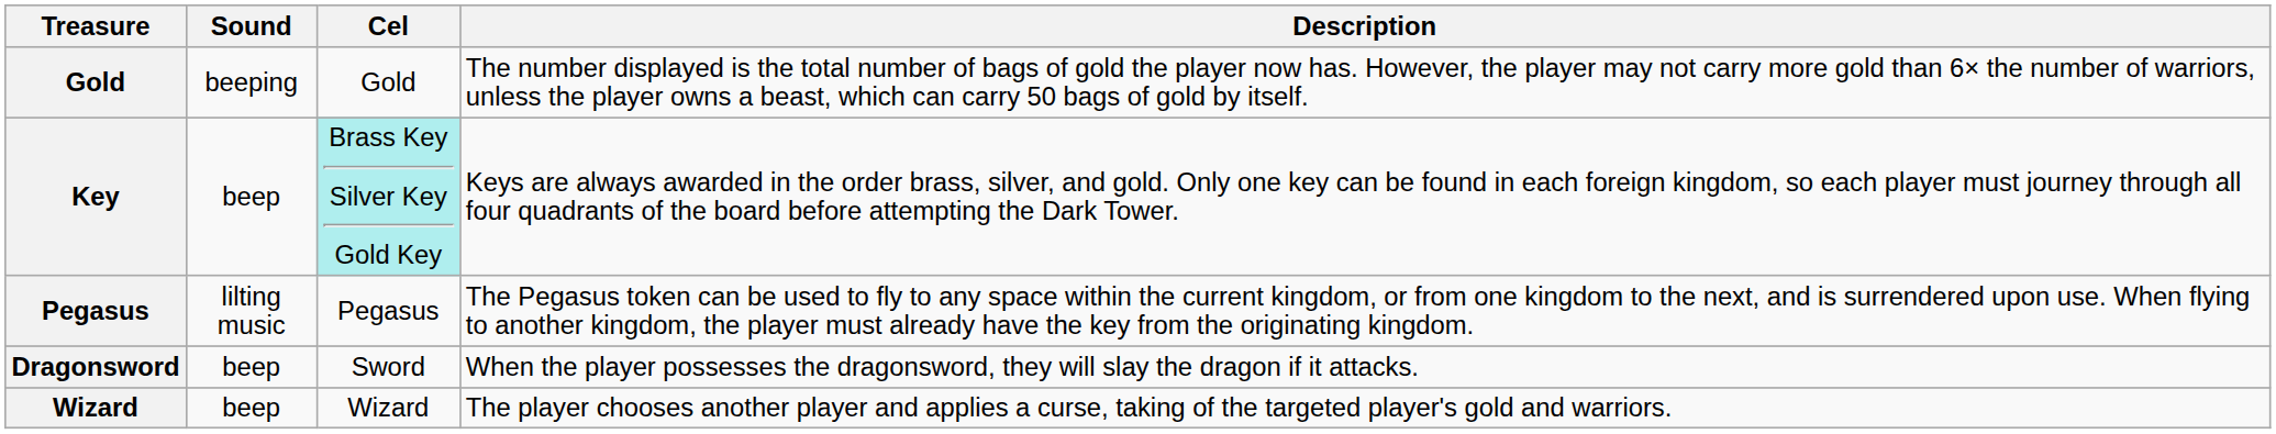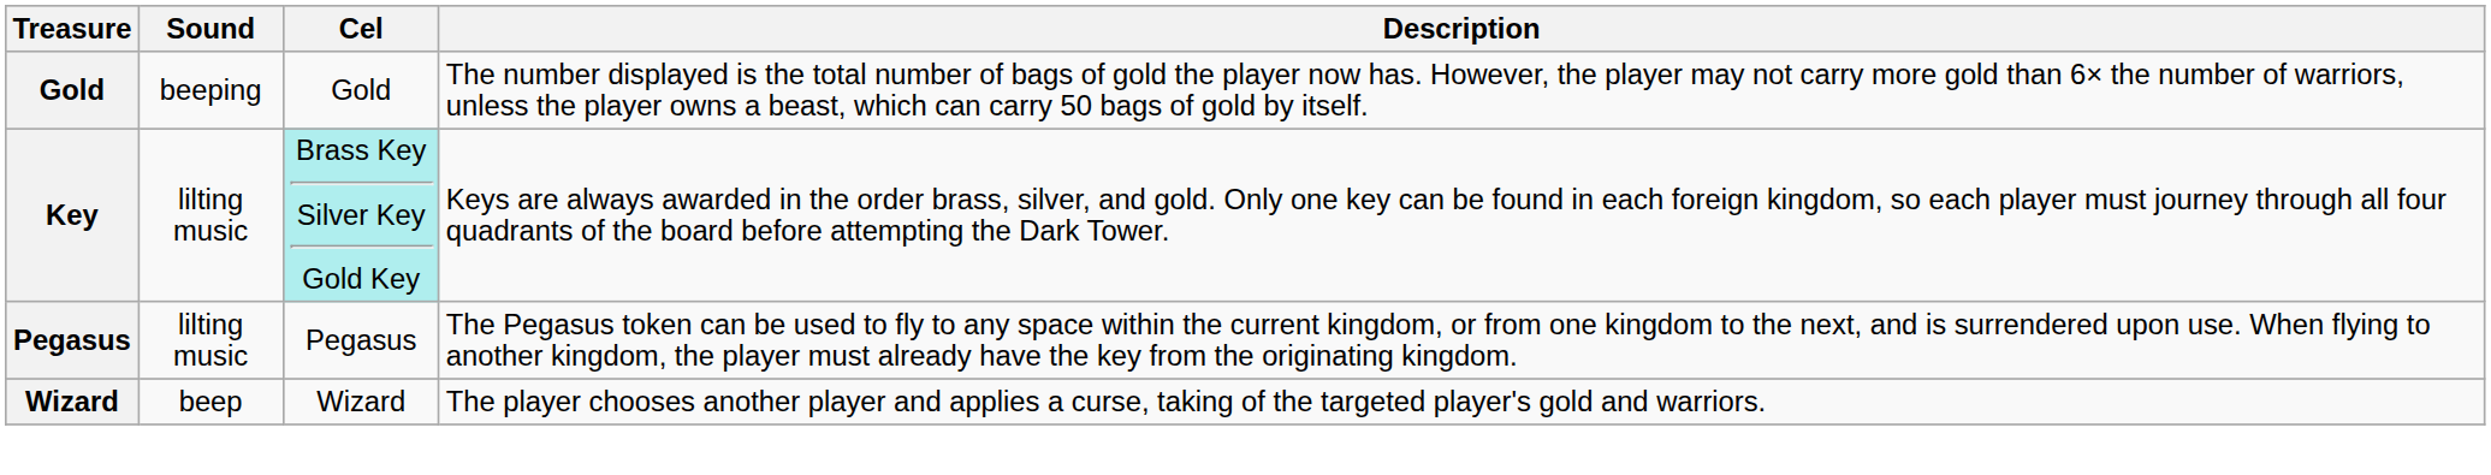Key | Sound: beep -> lilting music
- row: Dragonsword | beep | Sword | When the player possesses the dragonsword, they will slay the dragon if it attacks.
